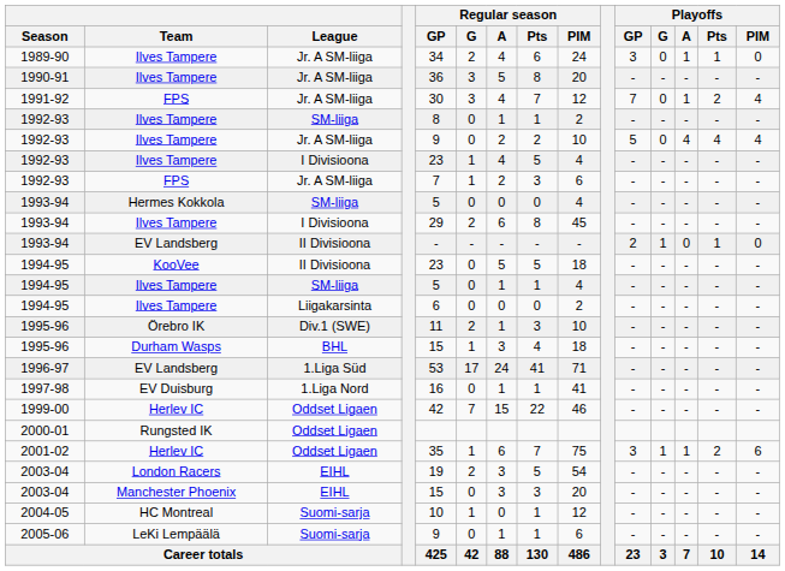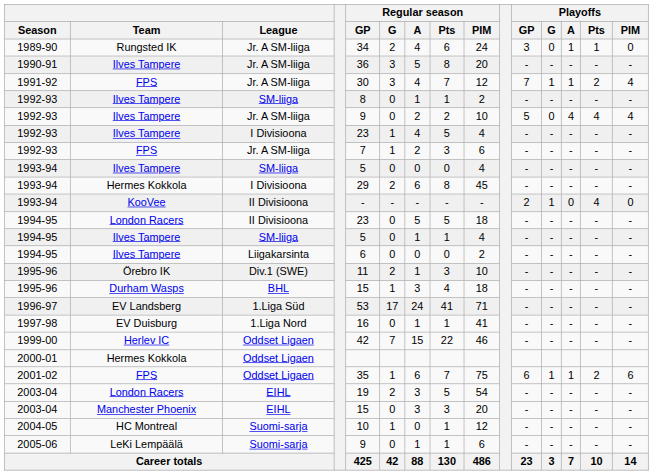1989-90 | Team: Ilves Tampere -> Rungsted IK
1991-92 | Playoffs / G: 0 -> 1
1993-94 / SM-liiga | Team: Hermes Kokkola -> Ilves Tampere
1993-94 / I Divisioona | Team: Ilves Tampere -> Hermes Kokkola
1993-94 / II Divisioona | Team: EV Landsberg -> KooVee
1993-94 / II Divisioona | Playoffs / Pts: 1 -> 4
1994-95 / II Divisioona | Team: KooVee -> London Racers
2000-01 | Team: Rungsted IK -> Hermes Kokkola
2001-02 | Team: Herlev IC -> FPS
2001-02 | Playoffs / GP: 3 -> 6
